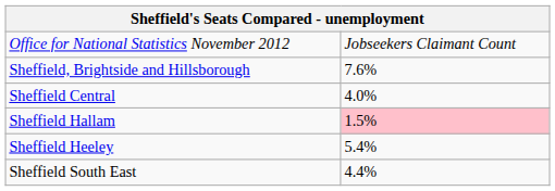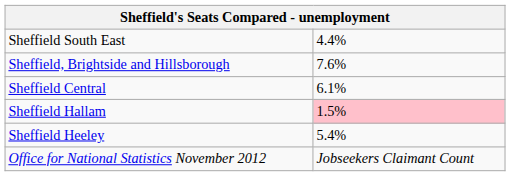rows swapped: Office for National Statistics November 2012 <-> Sheffield South East
Sheffield Central | column 2: 4.0% -> 6.1%
